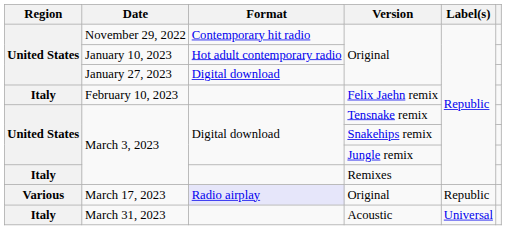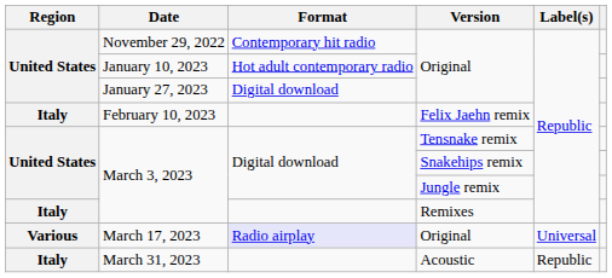March 17, 2023 | Label(s): Republic -> Universal
March 31, 2023 | Label(s): Universal -> Republic
